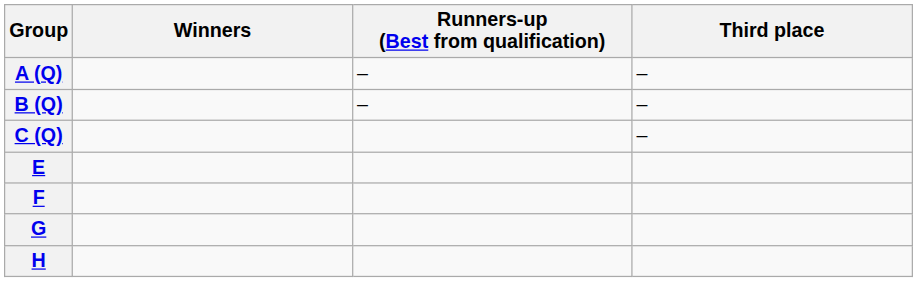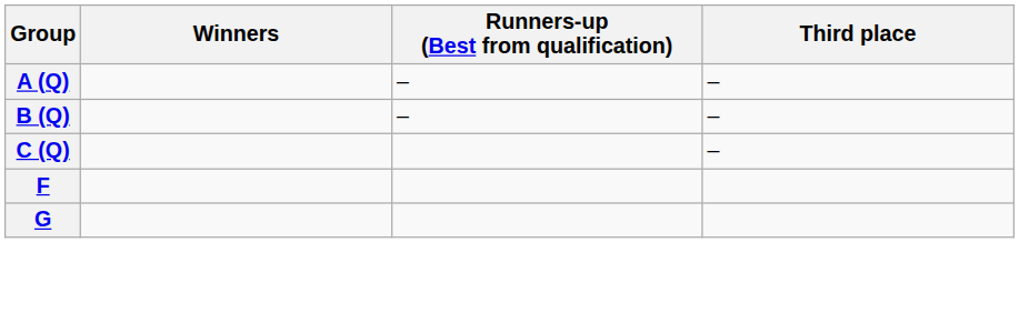- row: E
- row: H
